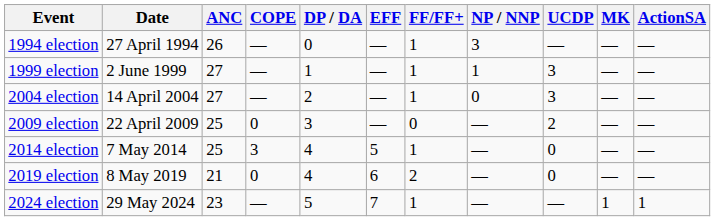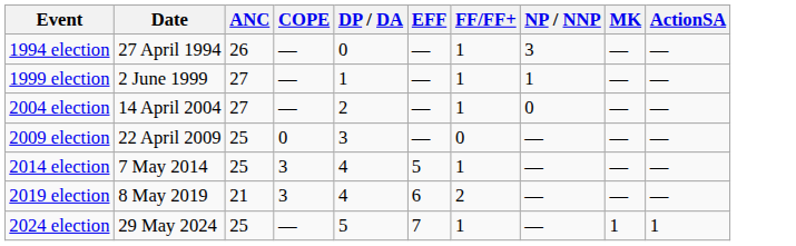- column: UCDP | — | 3 | 3 | 2 | 0 | 0 | —
2019 election | COPE: 0 -> 3
2024 election | ANC: 23 -> 25
